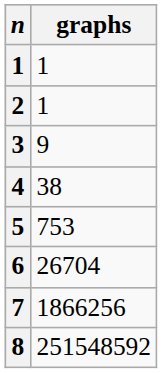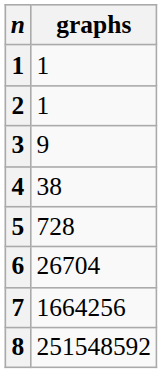5 | graphs: 753 -> 728
7 | graphs: 1866256 -> 1664256
